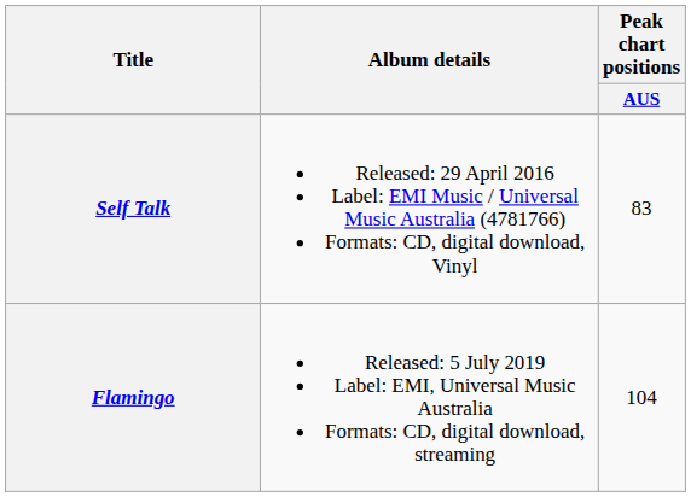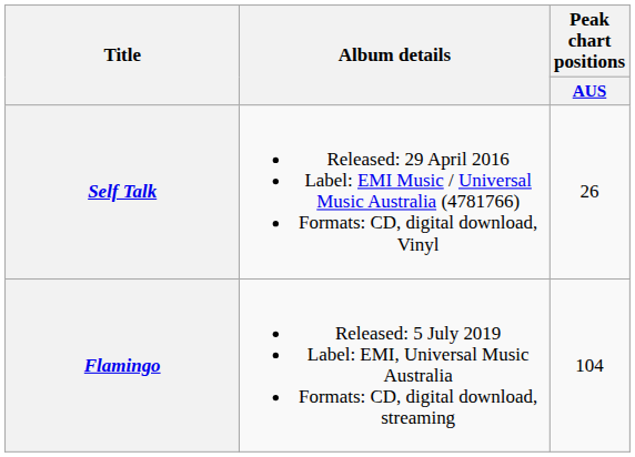Self Talk | Peak chart positions / AUS: 83 -> 26
